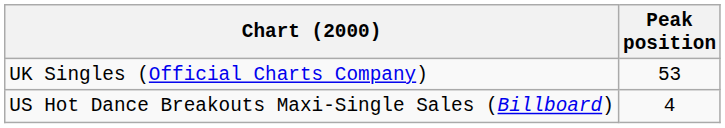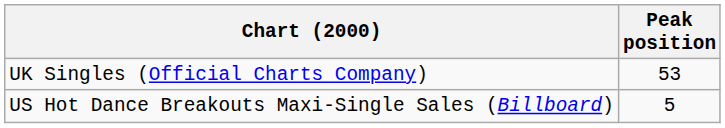US Hot Dance Breakouts Maxi-Single Sales (Billboard) | Peak position: 4 -> 5
